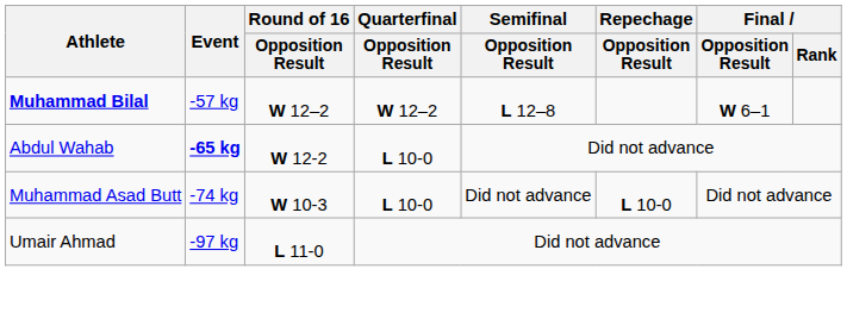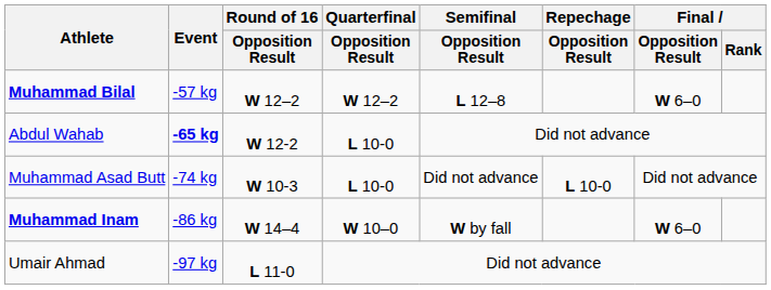Muhammad Bilal | Final / Opposition Result: W 6–1 -> W 6–0
+ row: Muhammad Inam | -86 kg | W 14–4 | W 10–0 | W by fall | W 6–0
